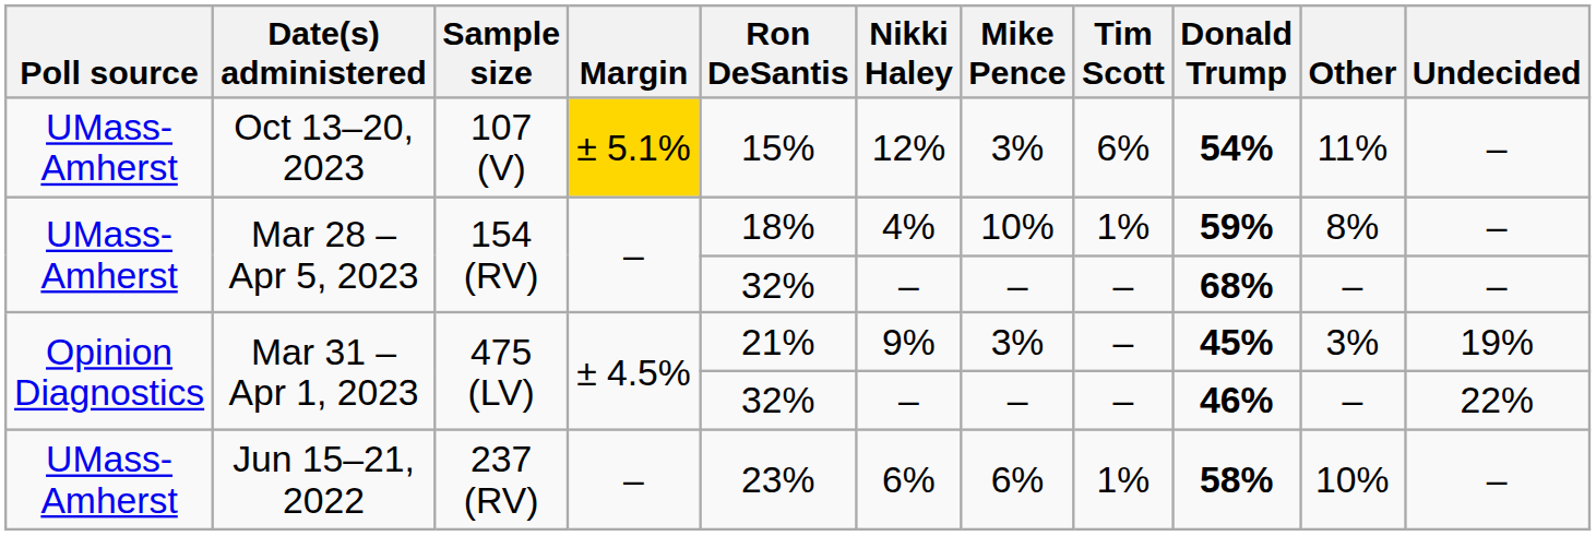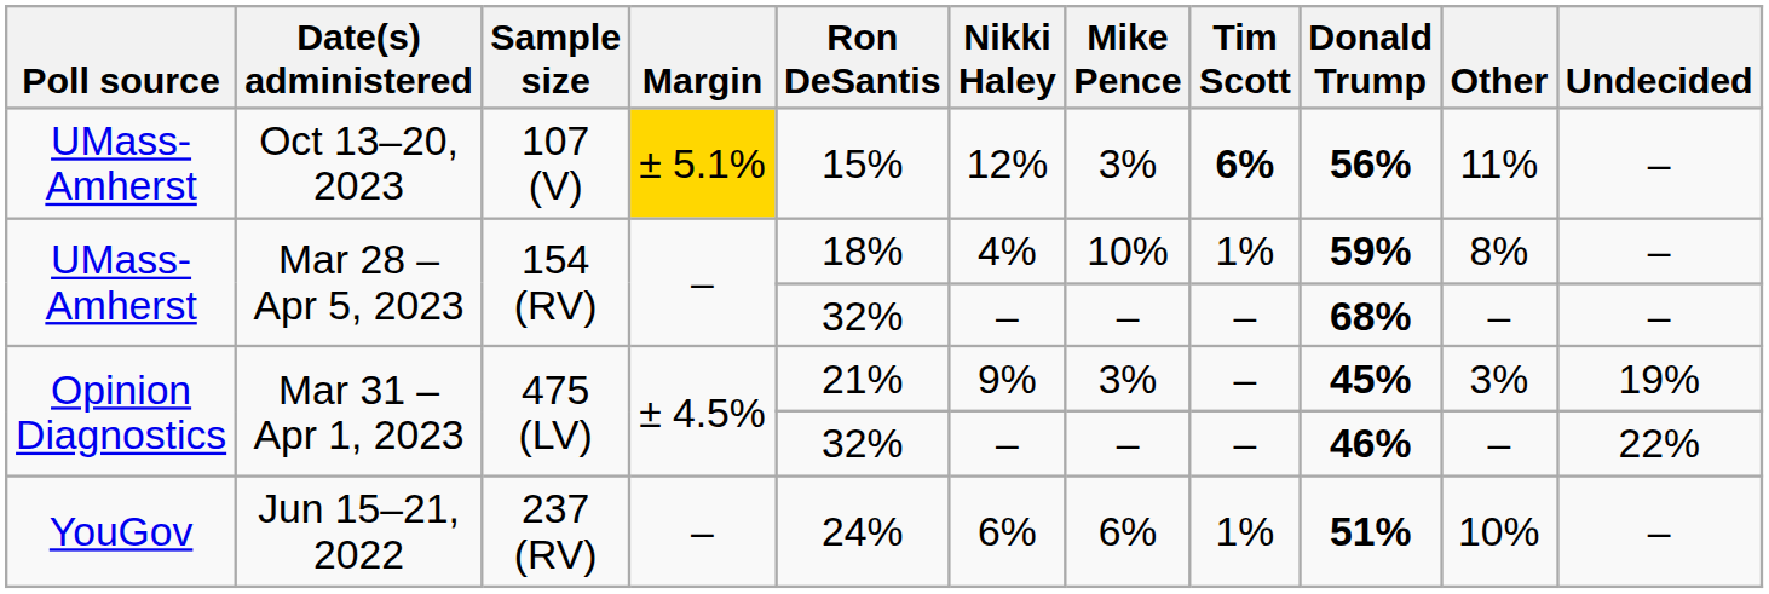Oct 13–20, 2023 | Tim Scott: normal -> bold
Oct 13–20, 2023 | Donald Trump: 54% -> 56%
Jun 15–21, 2022 | Poll source: UMass-Amherst -> YouGov
Jun 15–21, 2022 | Ron DeSantis: 23% -> 24%
Jun 15–21, 2022 | Donald Trump: 58% -> 51%
